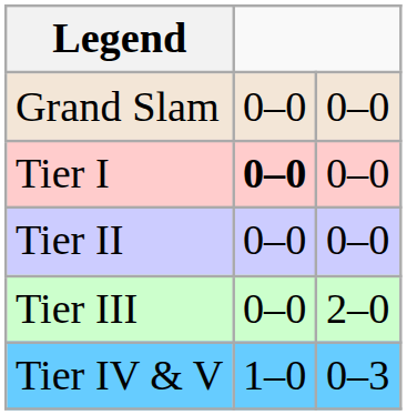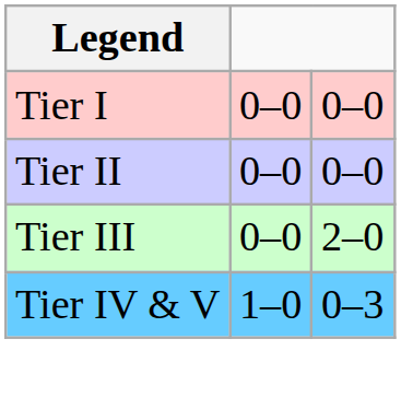- row: Grand Slam | 0–0 | 0–0
Tier I | column 2: bold -> normal
